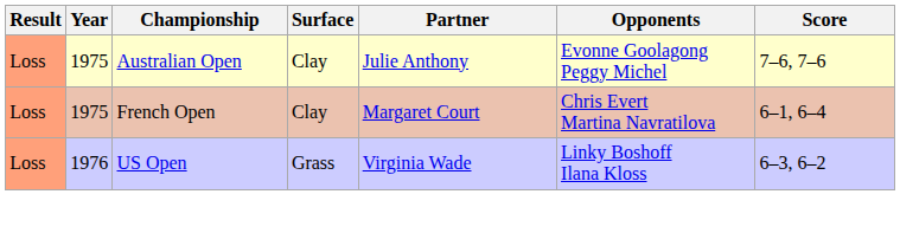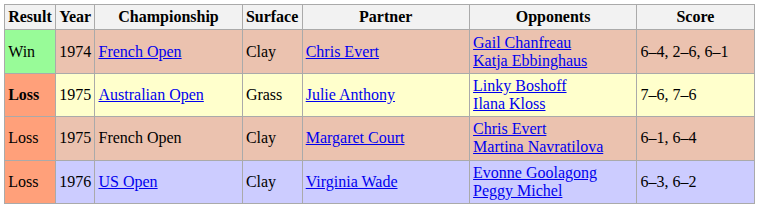+ row: Win | 1974 | French Open | Clay | Chris Evert | Gail Chanfreau Katja Ebbinghaus | 6–4, 2–6, 6–1
1975 / Australian Open | Result: normal -> bold
1975 / Australian Open | Surface: Clay -> Grass
1975 / Australian Open | Opponents: Evonne Goolagong Peggy Michel -> Linky Boshoff Ilana Kloss
1976 | Surface: Grass -> Clay
1976 | Opponents: Linky Boshoff Ilana Kloss -> Evonne Goolagong Peggy Michel
